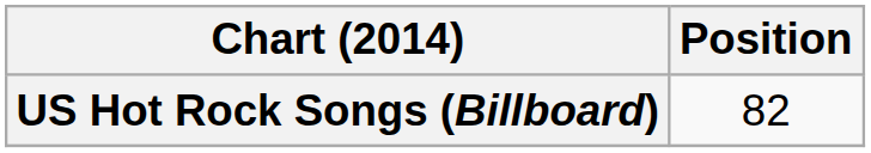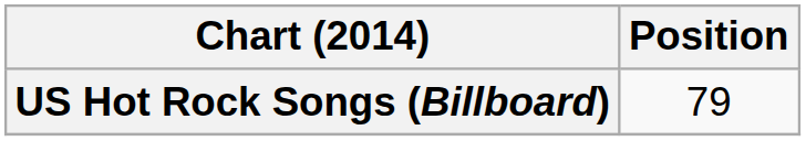US Hot Rock Songs (Billboard) | Position: 82 -> 79
